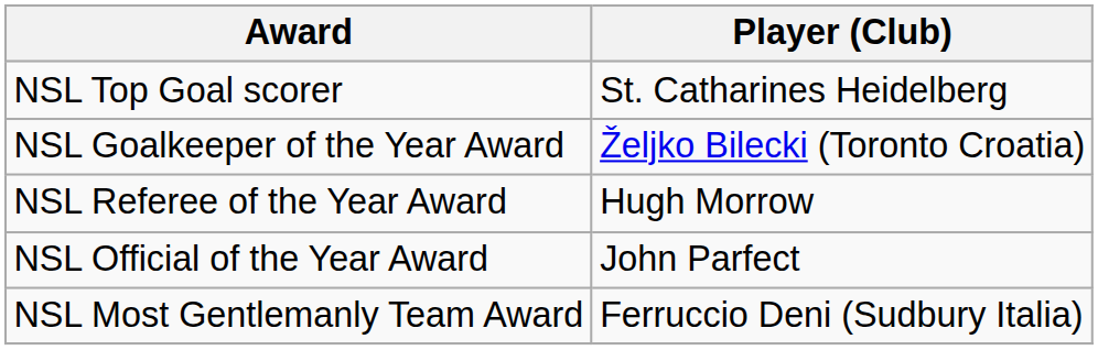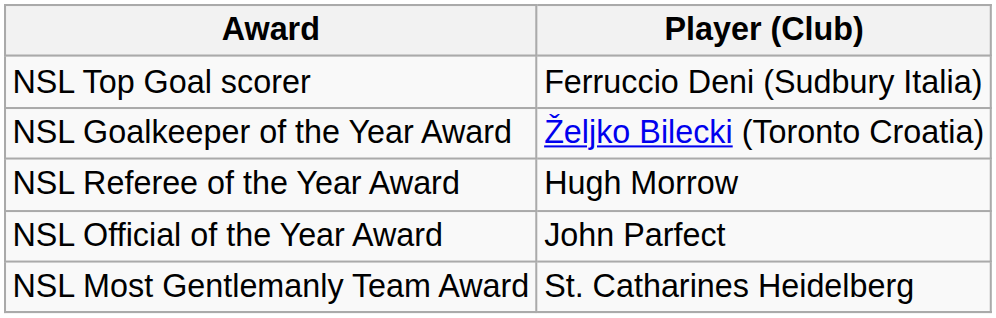NSL Top Goal scorer | Player (Club): St. Catharines Heidelberg -> Ferruccio Deni (Sudbury Italia)
NSL Most Gentlemanly Team Award | Player (Club): Ferruccio Deni (Sudbury Italia) -> St. Catharines Heidelberg
